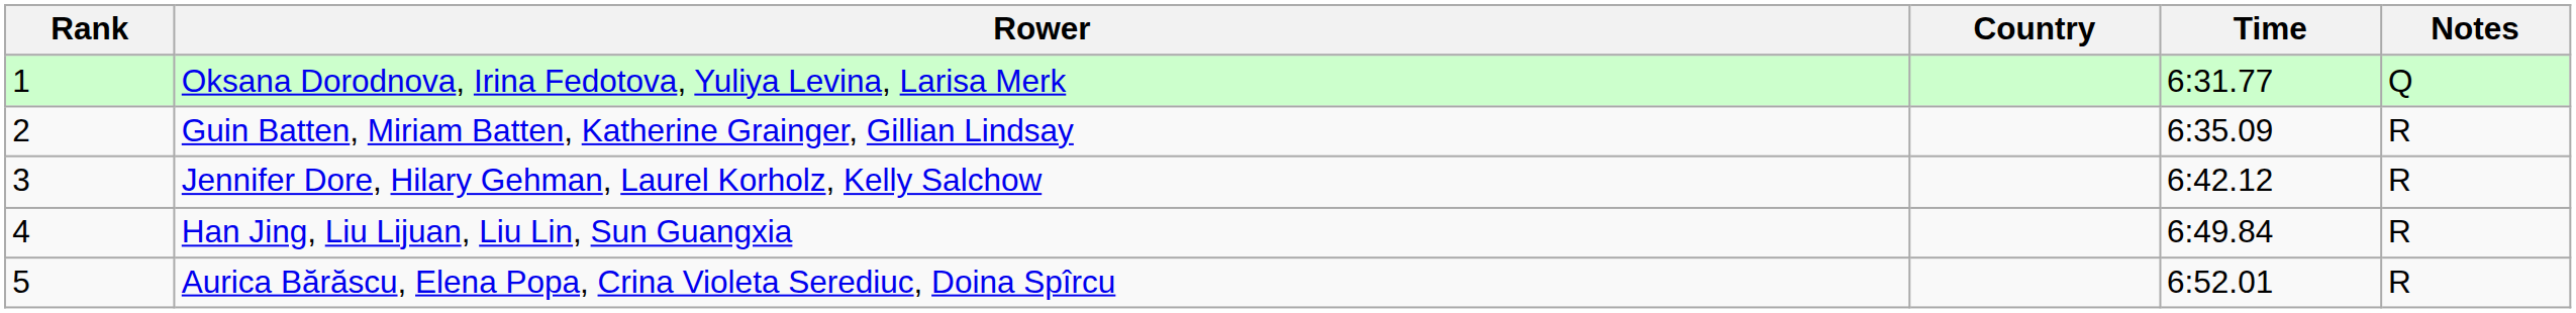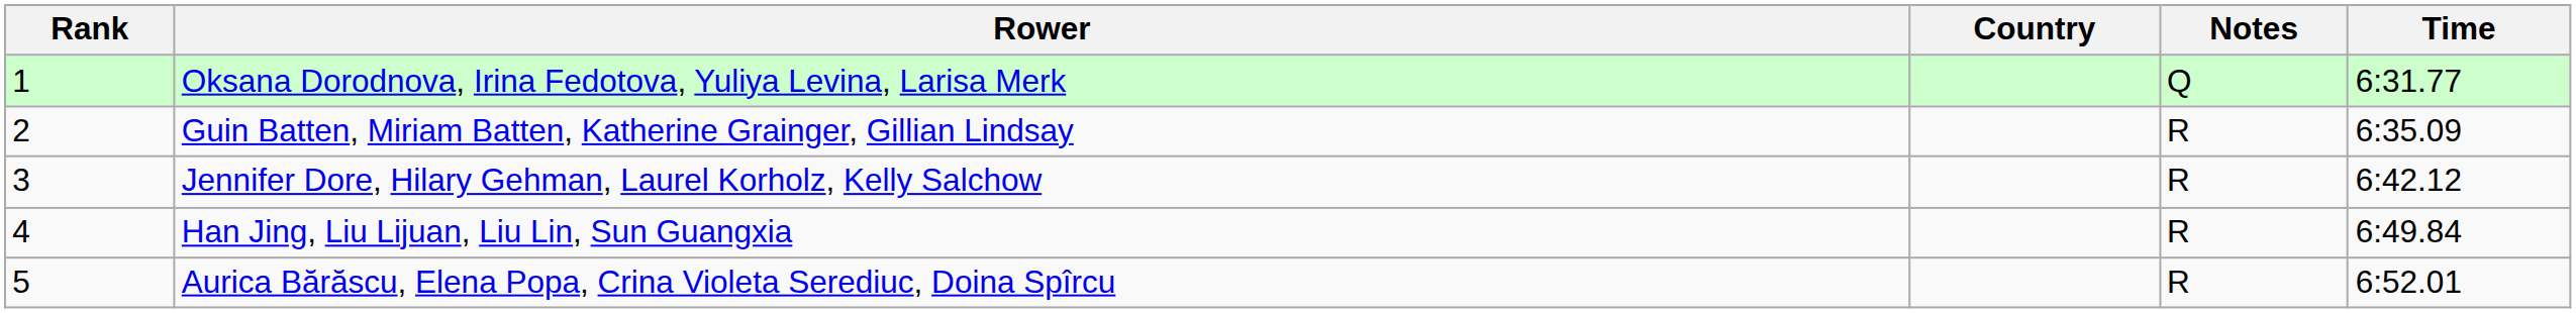columns swapped: Time <-> Notes
